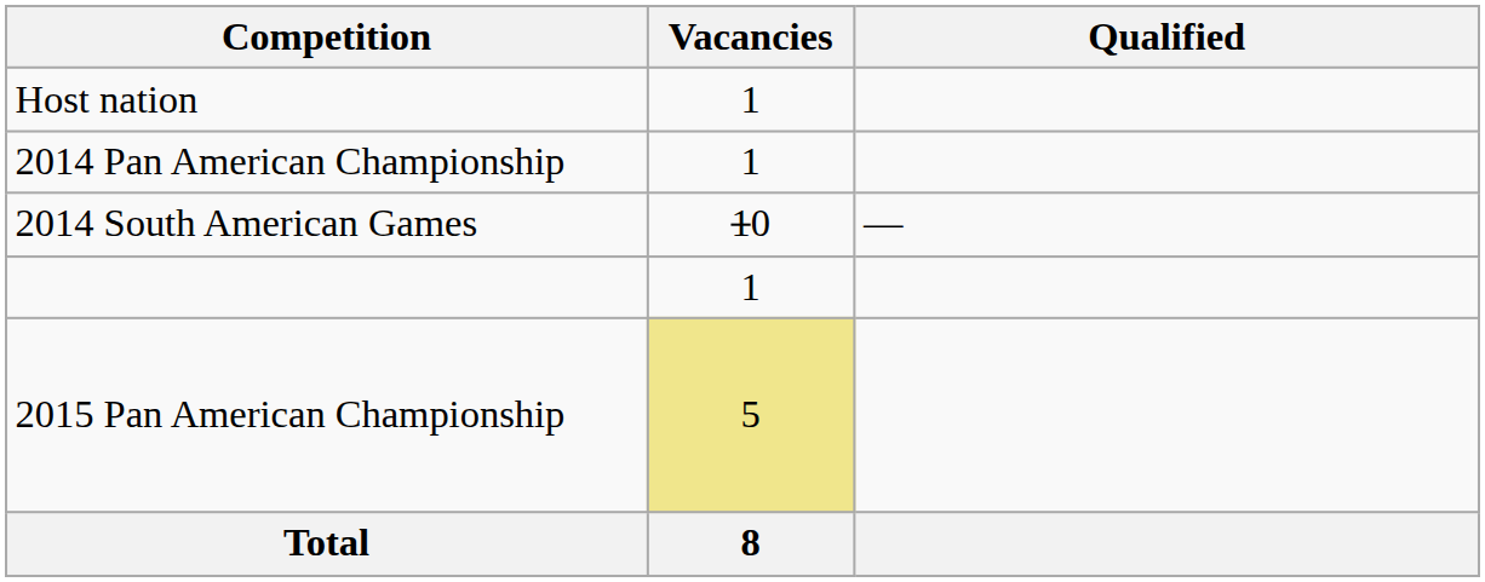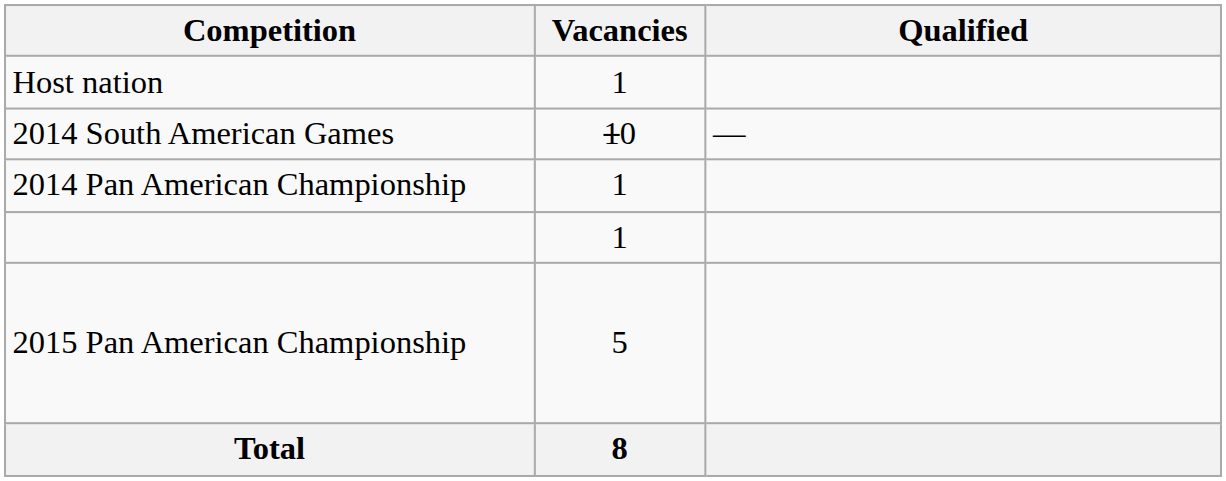rows swapped: 2014 South American Games <-> 2014 Pan American Championship
2015 Pan American Championship | Vacancies: khaki background -> no background
